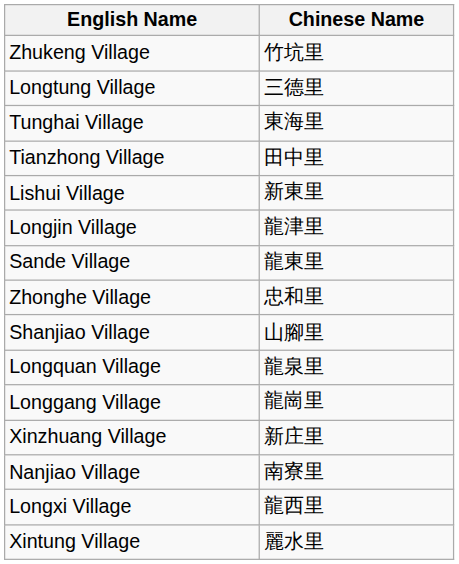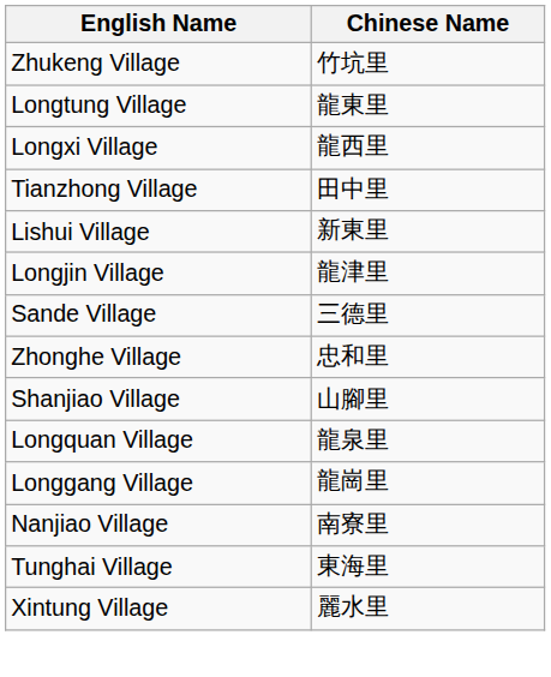Longtung Village | Chinese Name: 三德里 -> 龍東里
rows swapped: Longxi Village <-> Tunghai Village
Sande Village | Chinese Name: 龍東里 -> 三德里
- row: Xinzhuang Village | 新庄里
